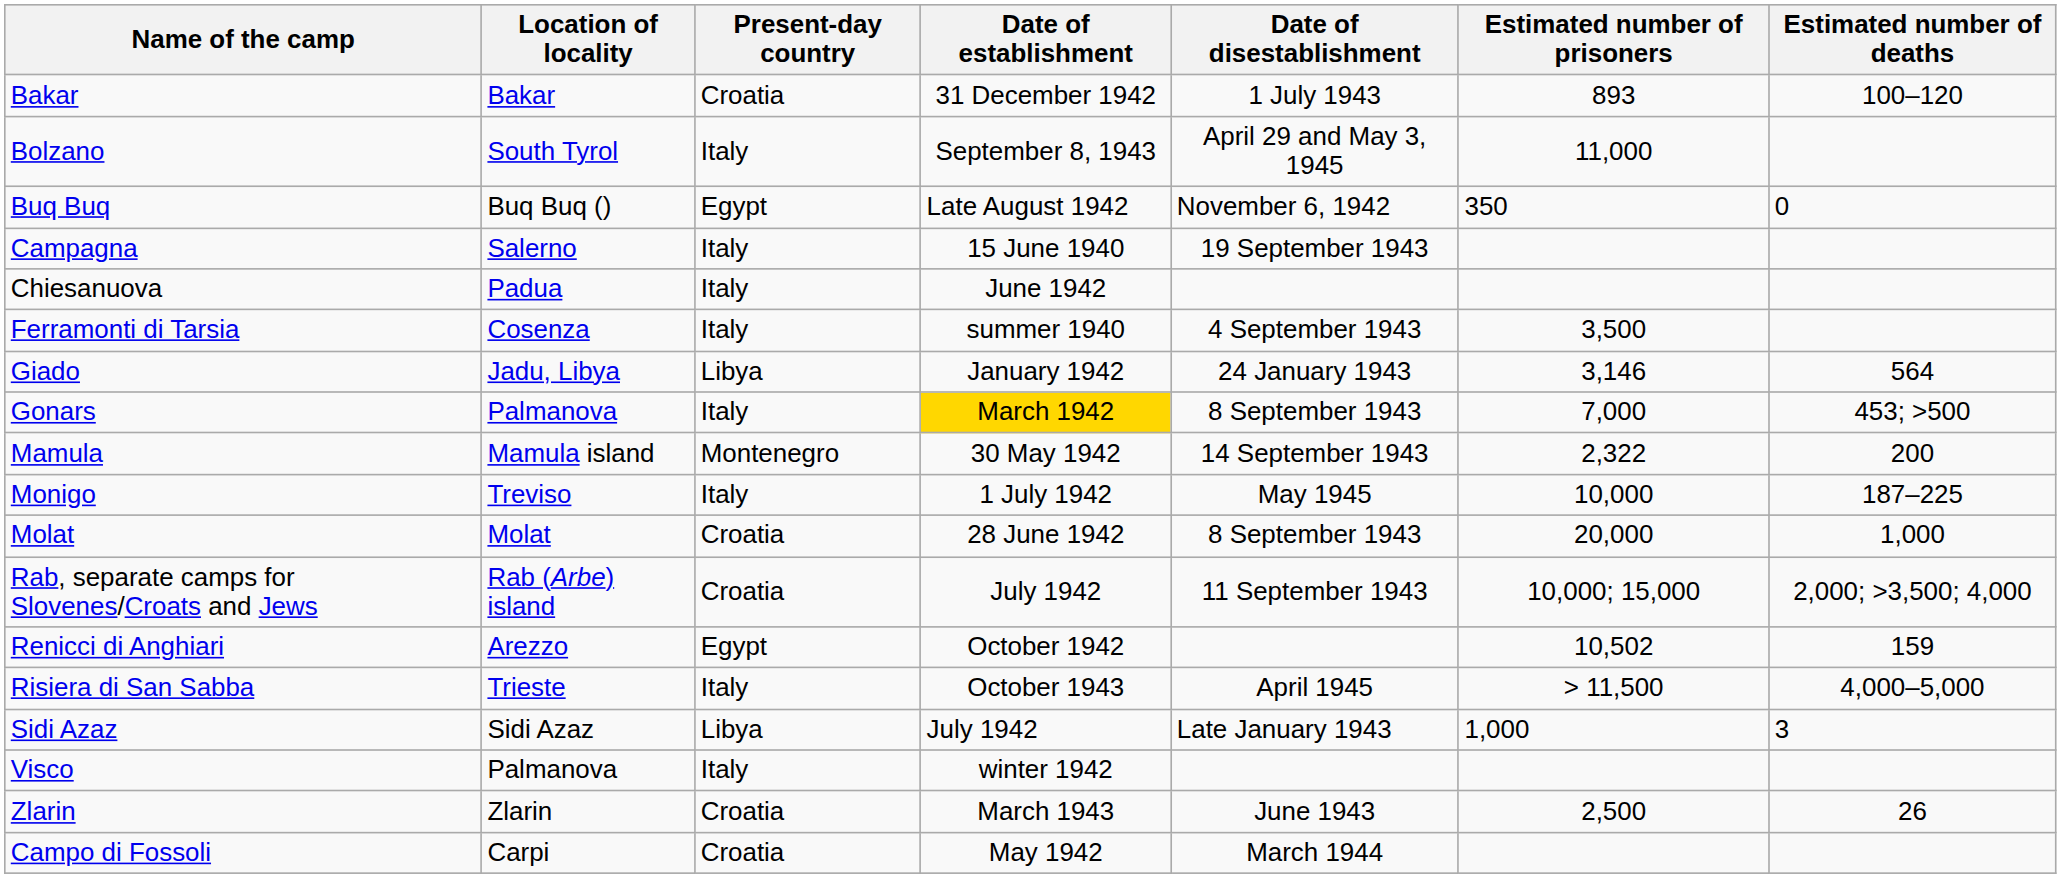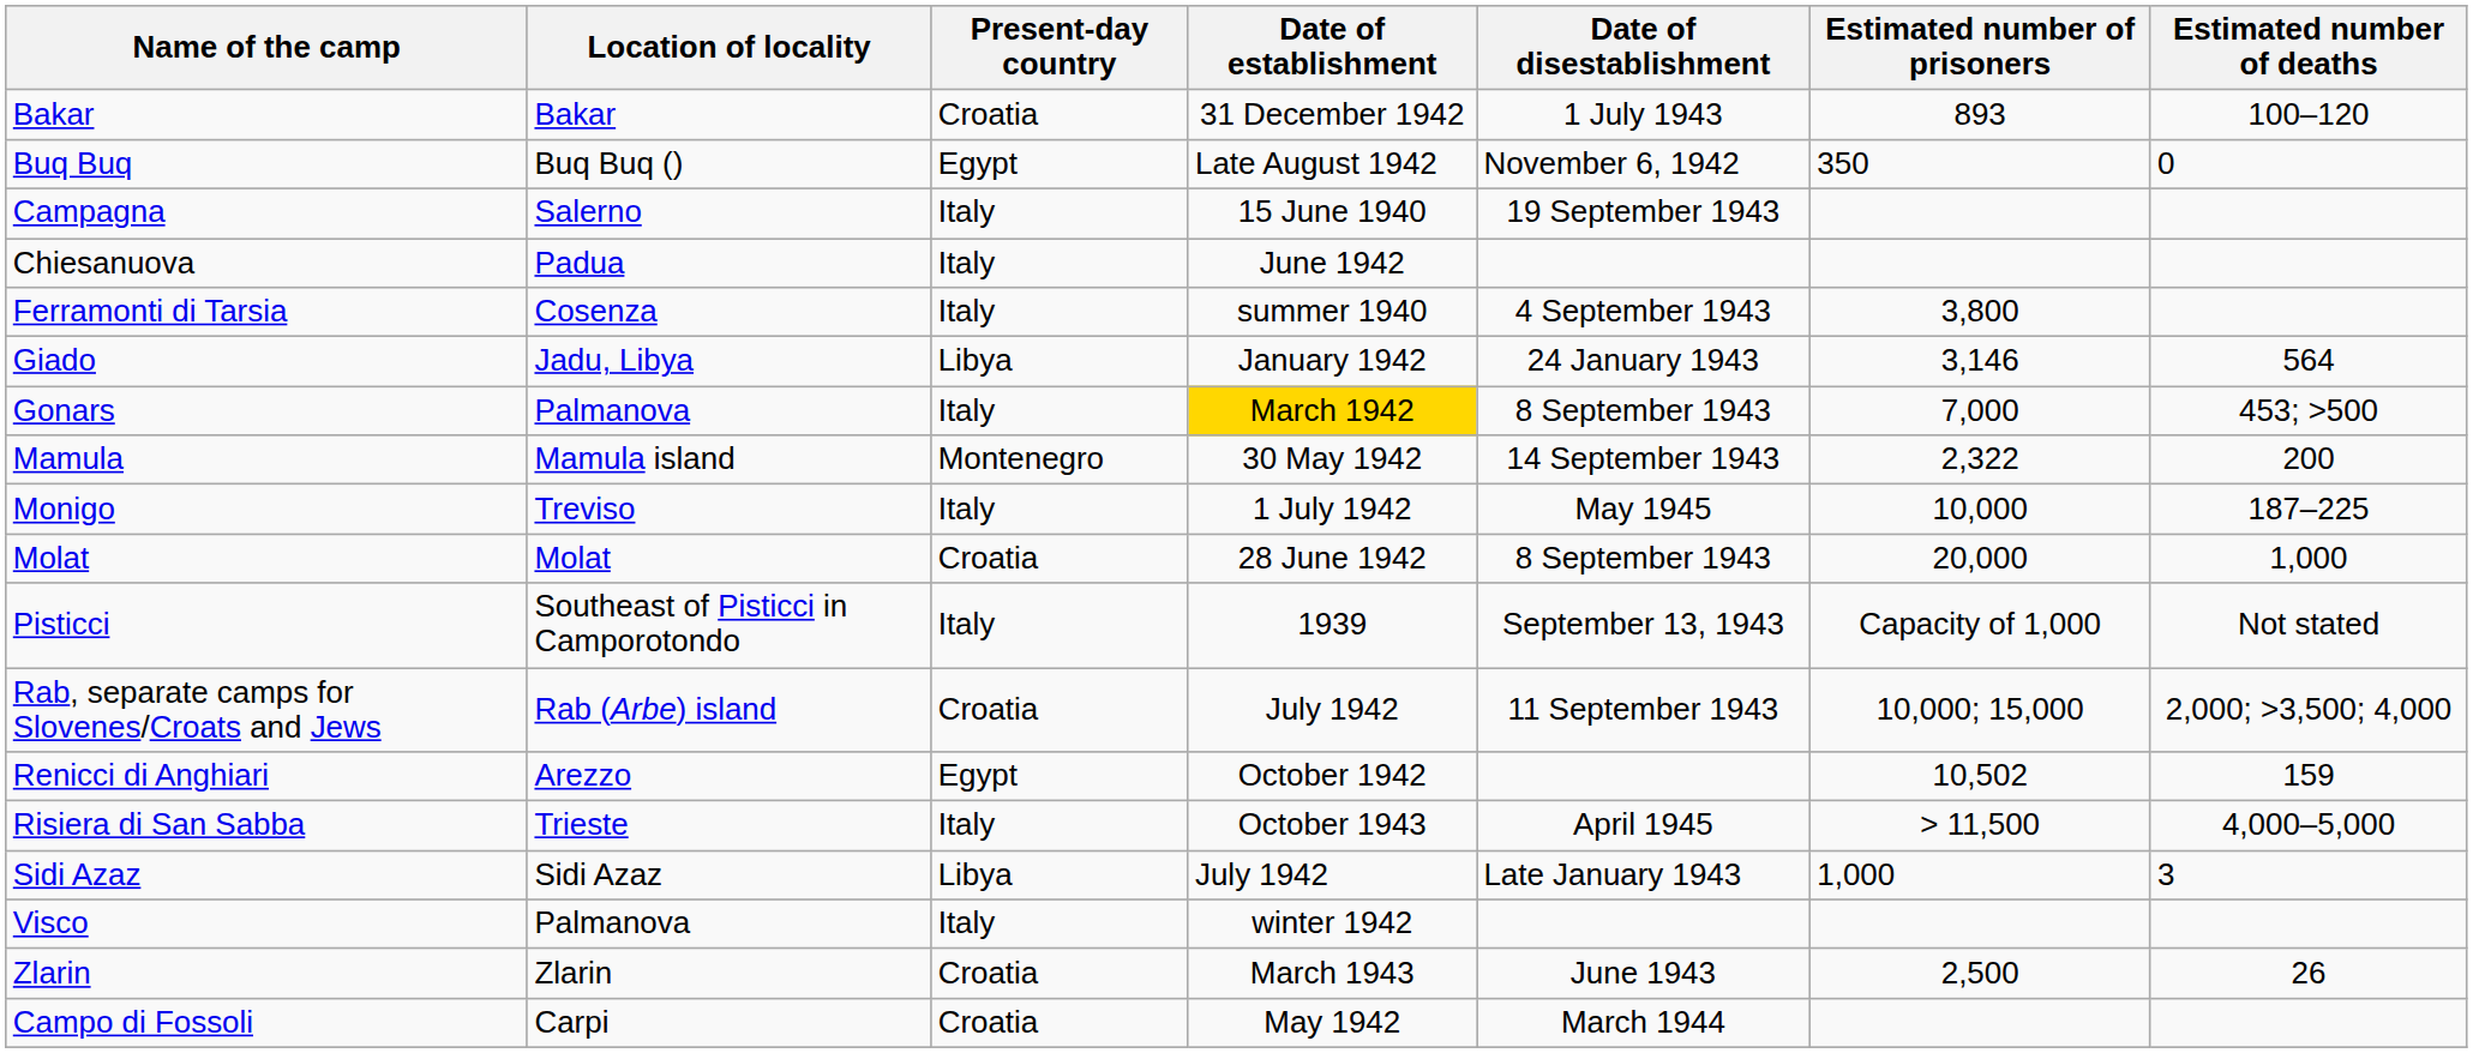- row: Bolzano | South Tyrol | Italy | September 8, 1943 | April 29 and May 3, 1945 | 11,000
Ferramonti di Tarsia | Estimated number of prisoners: 3,500 -> 3,800
+ row: Pisticci | Southeast of Pisticci in Camporotondo | Italy | 1939 | September 13, 1943 | Capacity of 1,000 | Not stated
